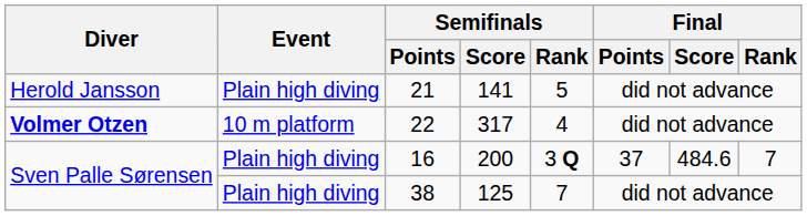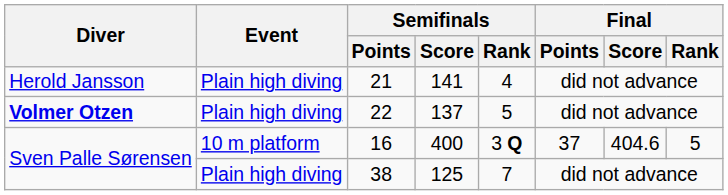21 | Semifinals / Rank: 5 -> 4
22 | Event: 10 m platform -> Plain high diving
22 | Semifinals / Score: 317 -> 137
22 | Semifinals / Rank: 4 -> 5
16 | Event: Plain high diving -> 10 m platform
16 | Semifinals / Score: 200 -> 400
16 | Final / Score: 484.6 -> 404.6
16 | Final / Rank: 7 -> 5
